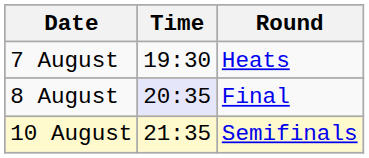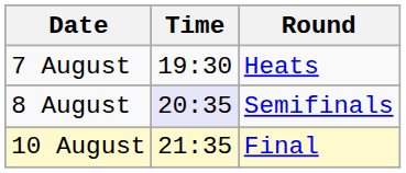8 August | Round: Final -> Semifinals
10 August | Round: Semifinals -> Final
